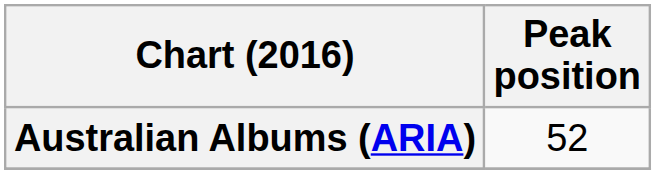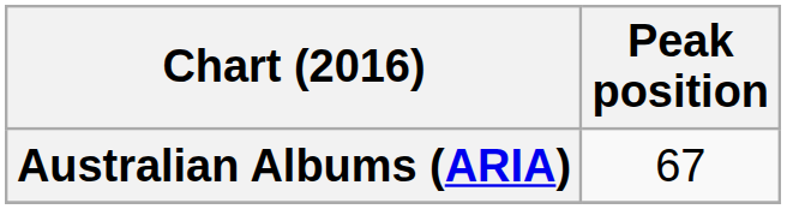Australian Albums (ARIA) | Peak position: 52 -> 67
